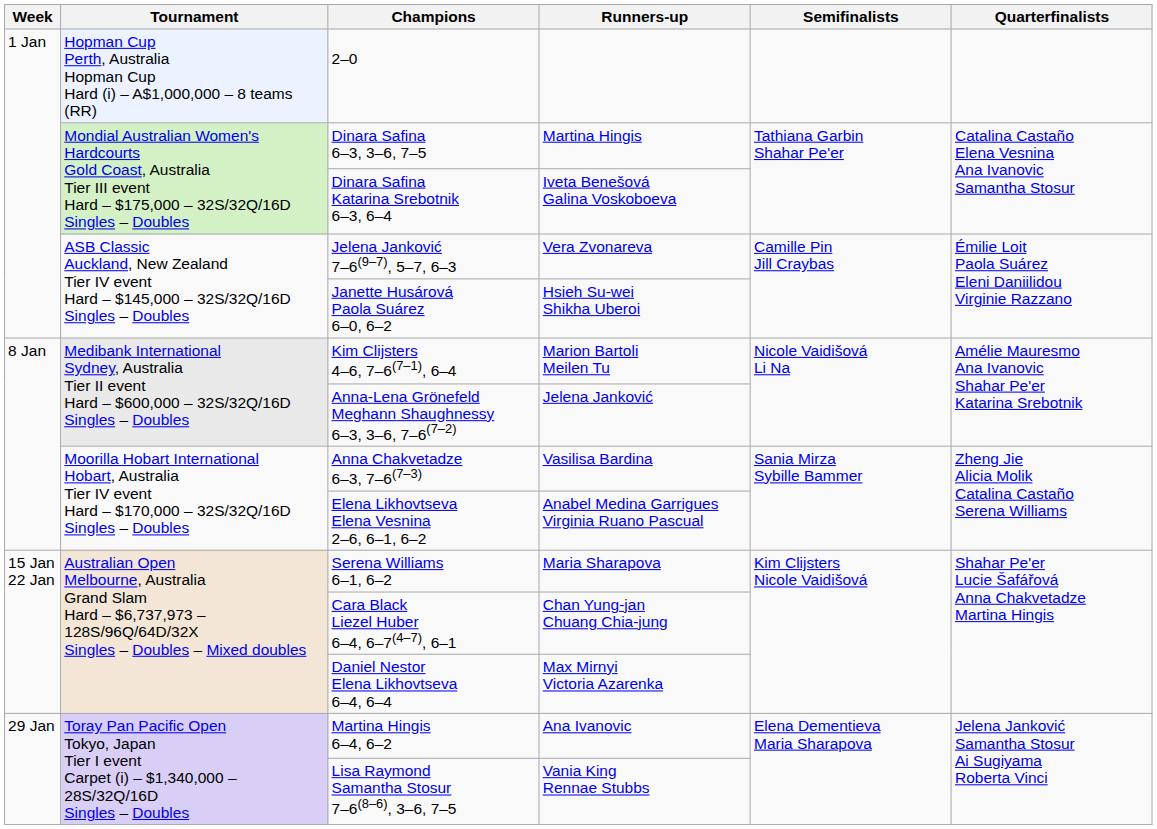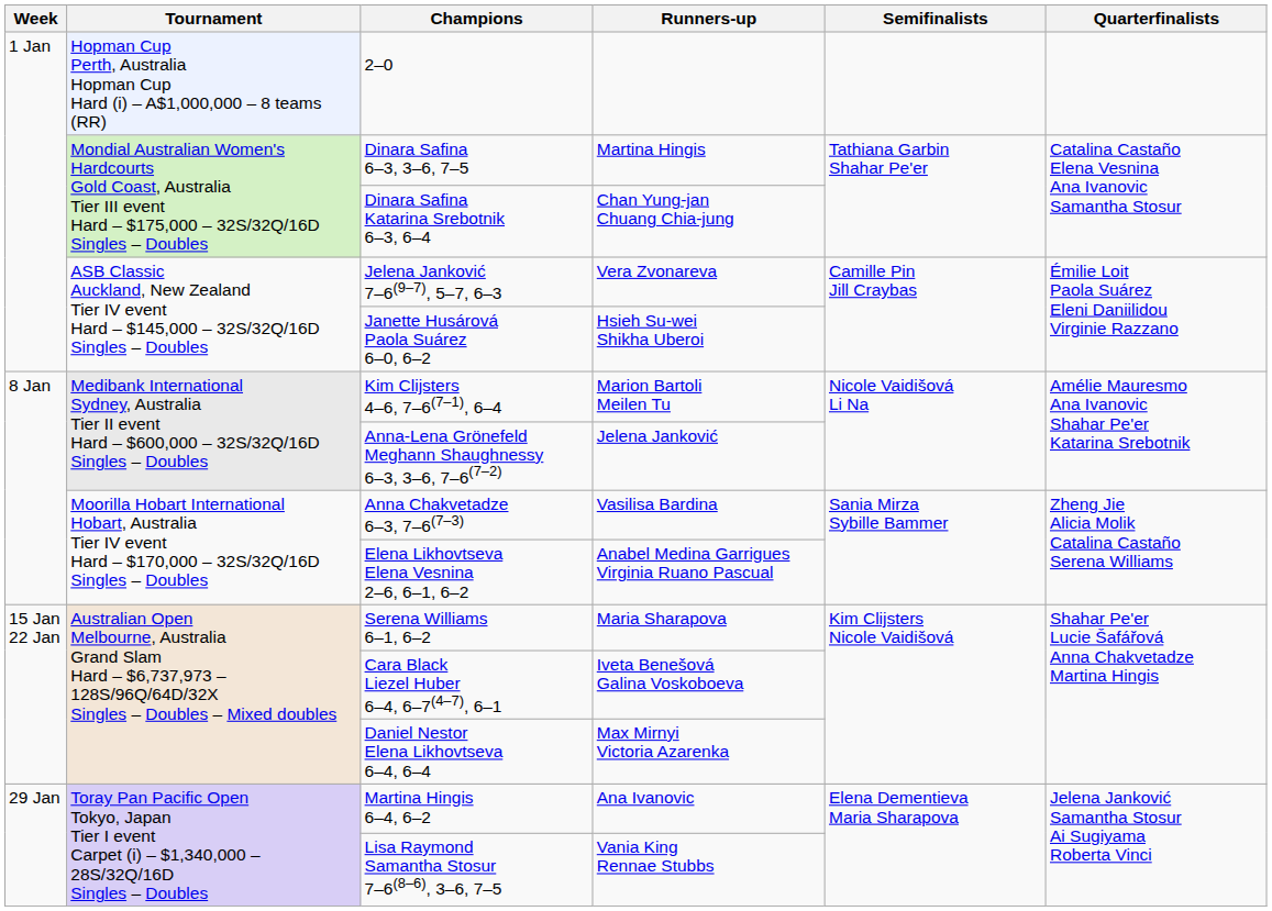Dinara Safina Katarina Srebotnik 6–3, 6–4 | Runners-up: Iveta Benešová Galina Voskoboeva -> Chan Yung-jan Chuang Chia-jung
Cara Black Liezel Huber 6–4, 6–7(4–7), 6–1 | Runners-up: Chan Yung-jan Chuang Chia-jung -> Iveta Benešová Galina Voskoboeva
